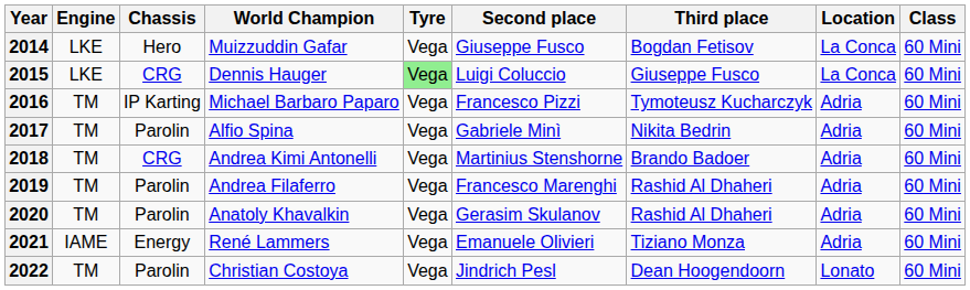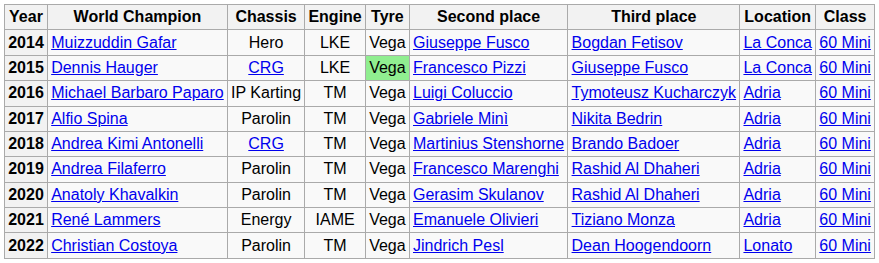columns swapped: World Champion <-> Engine
2015 | Second place: Luigi Coluccio -> Francesco Pizzi
2016 | Second place: Francesco Pizzi -> Luigi Coluccio
